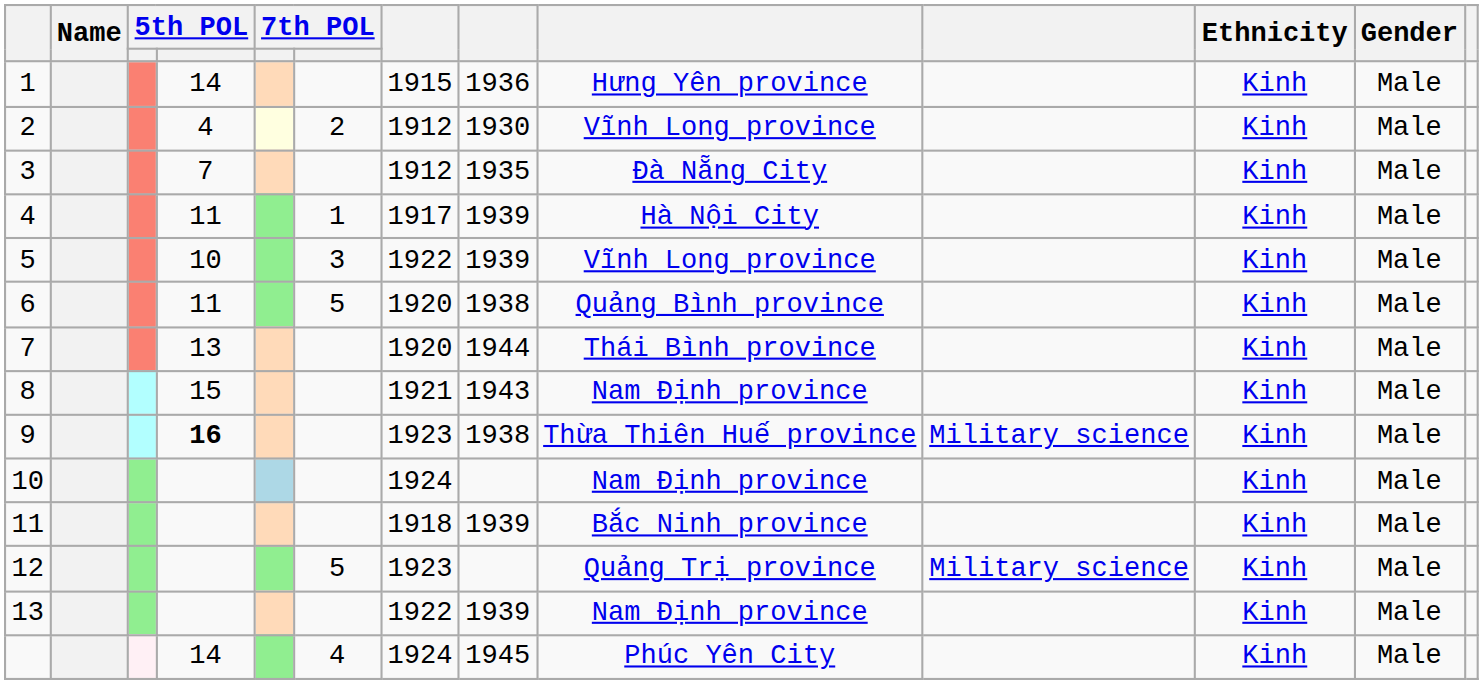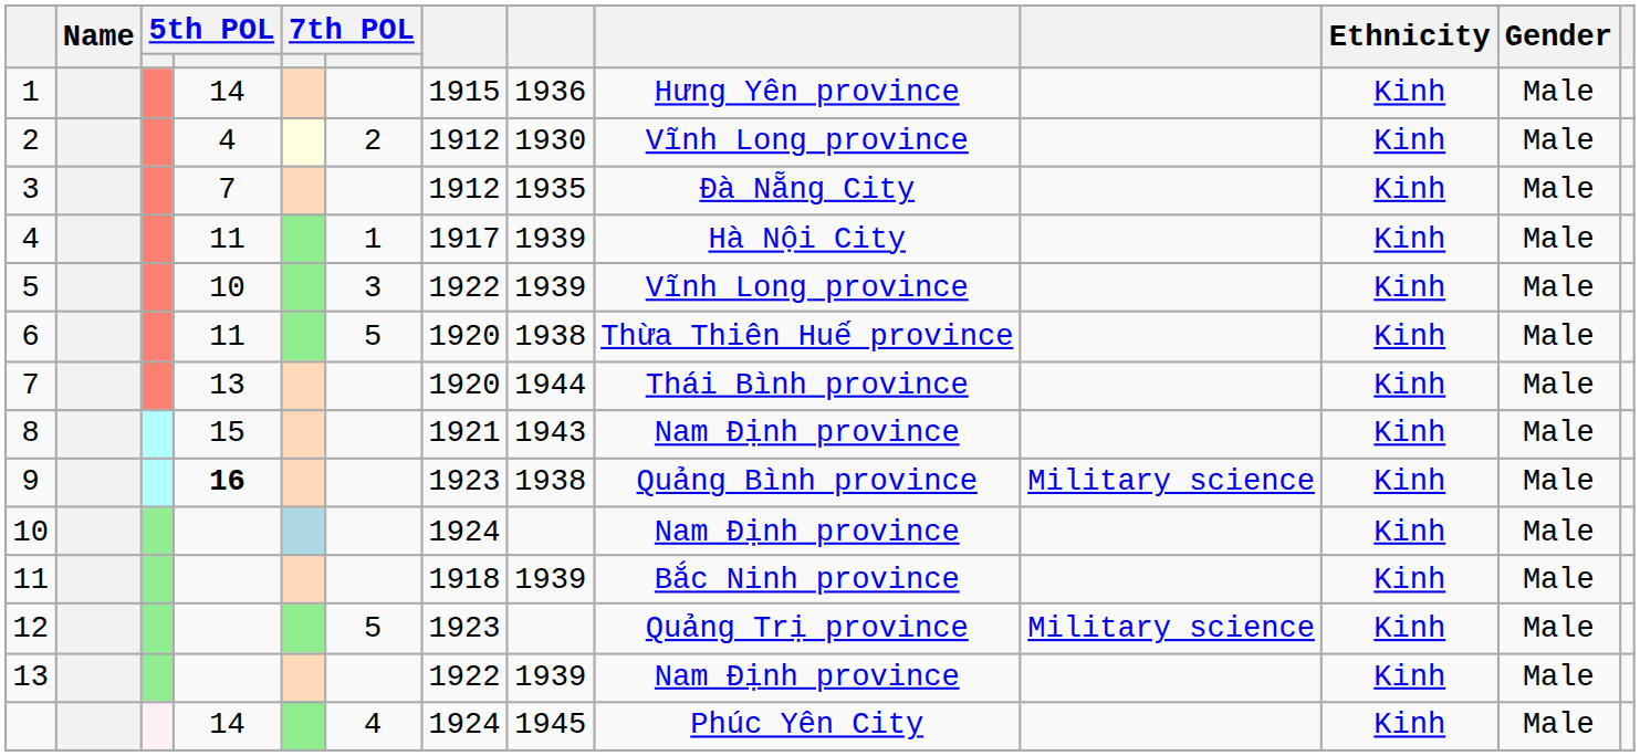6 | column 9: Quảng Bình province -> Thừa Thiên Huế province
9 | column 9: Thừa Thiên Huế province -> Quảng Bình province
